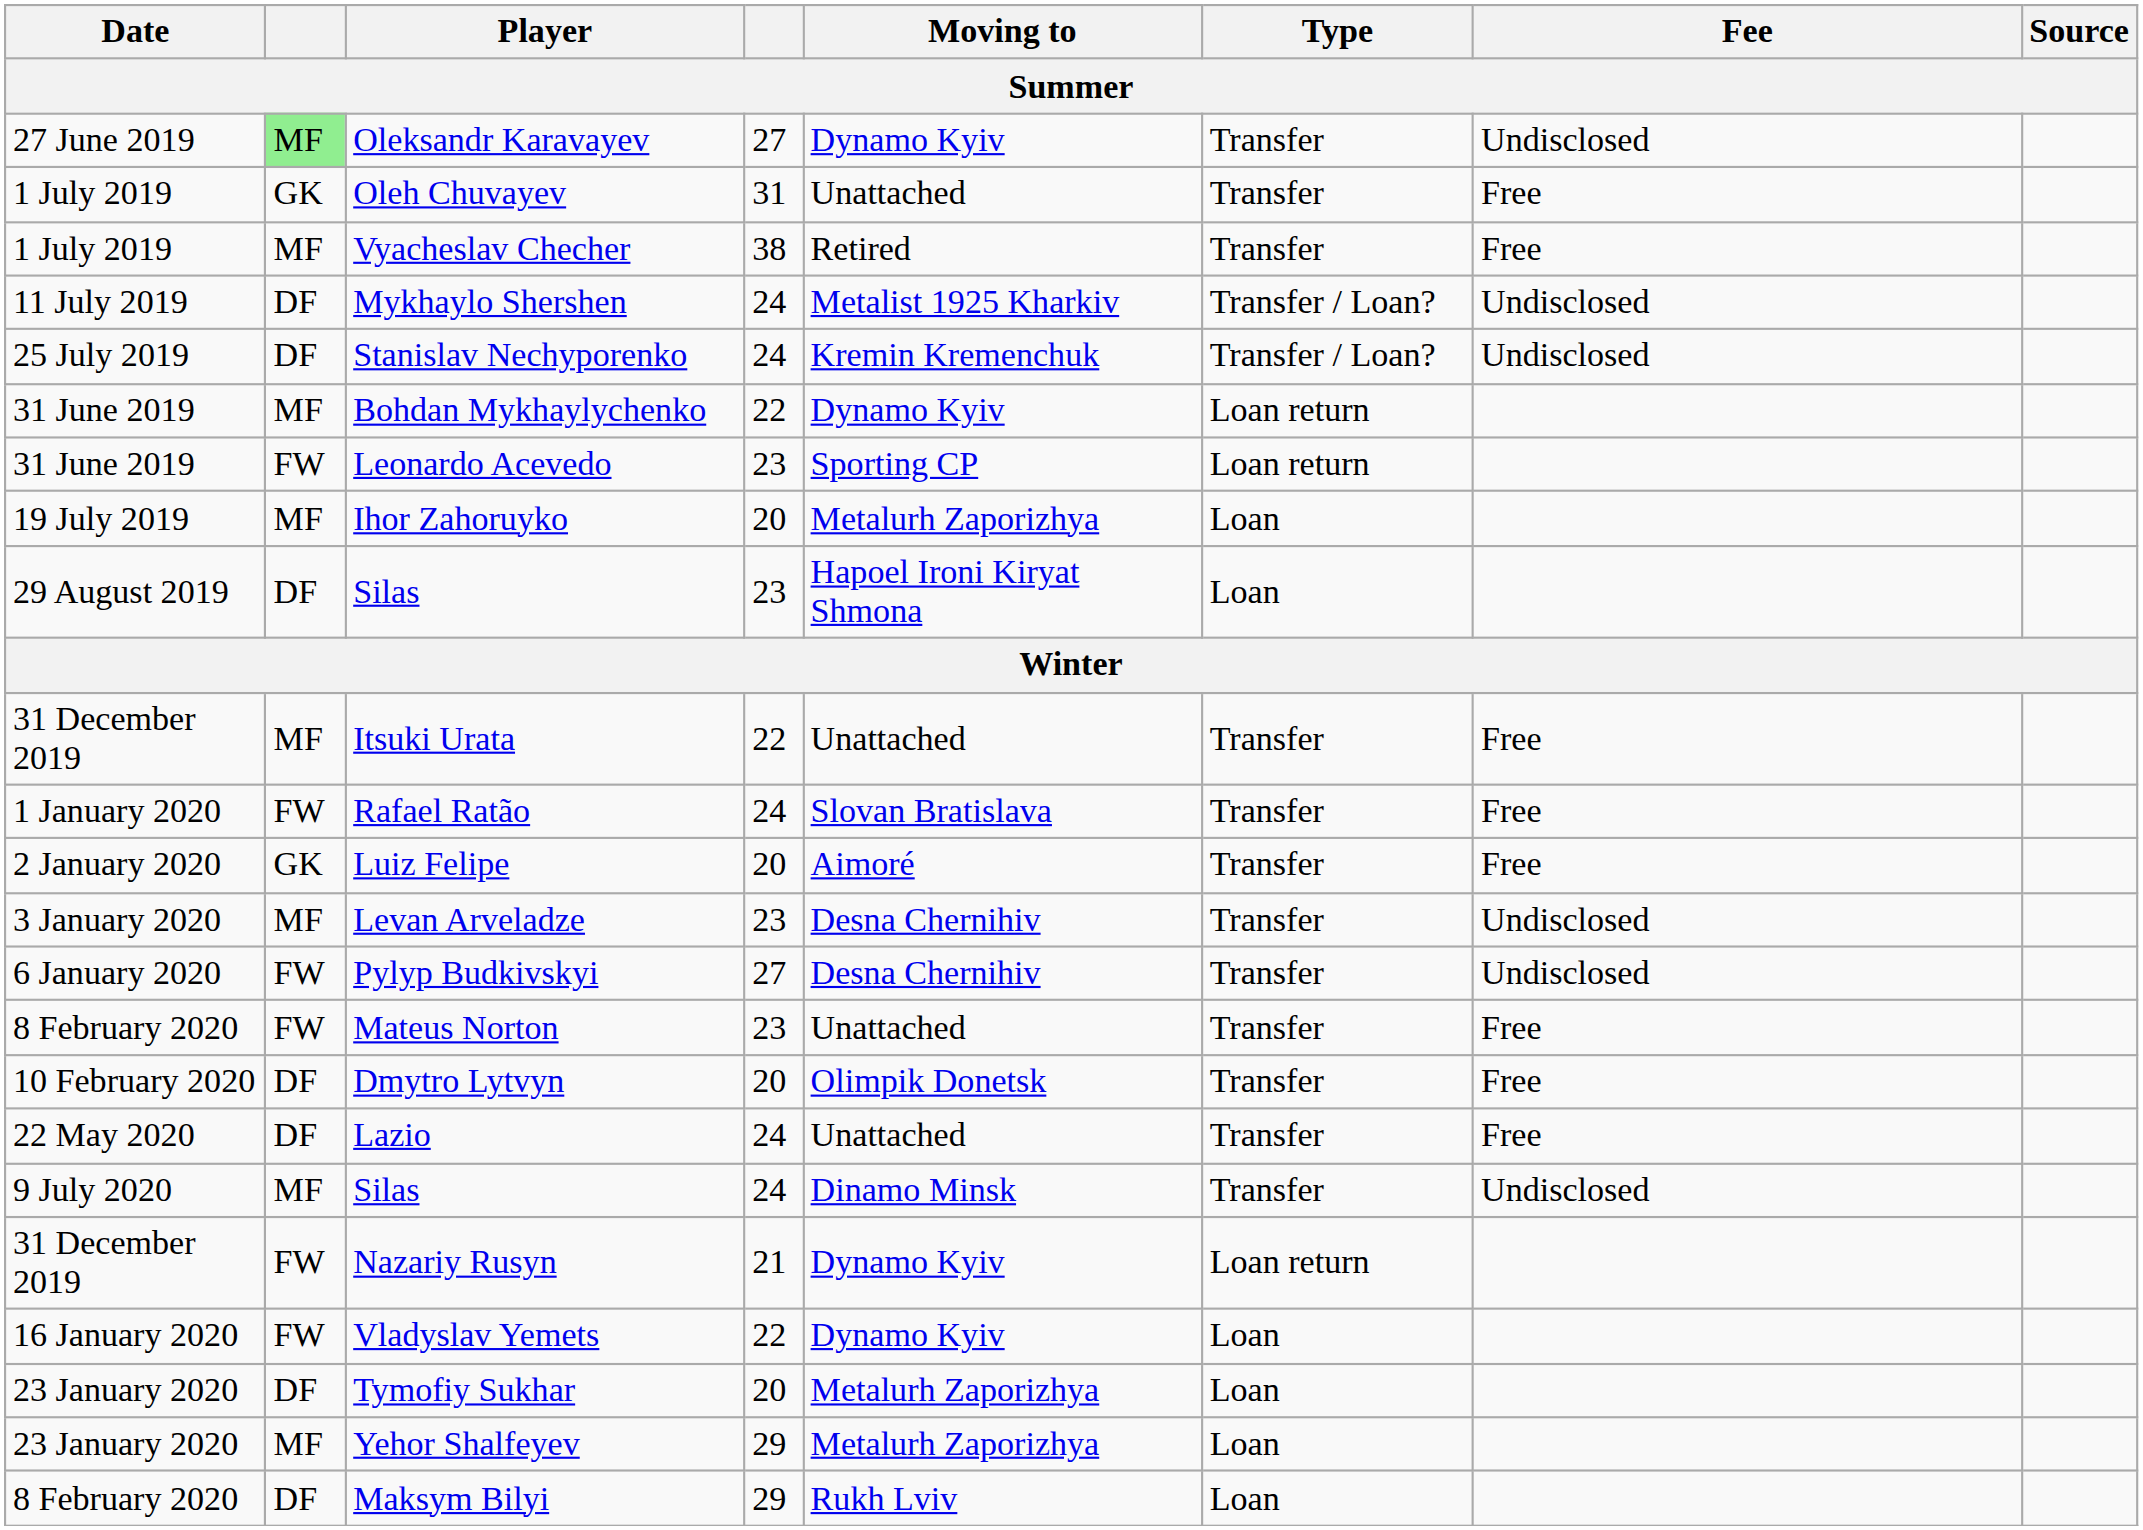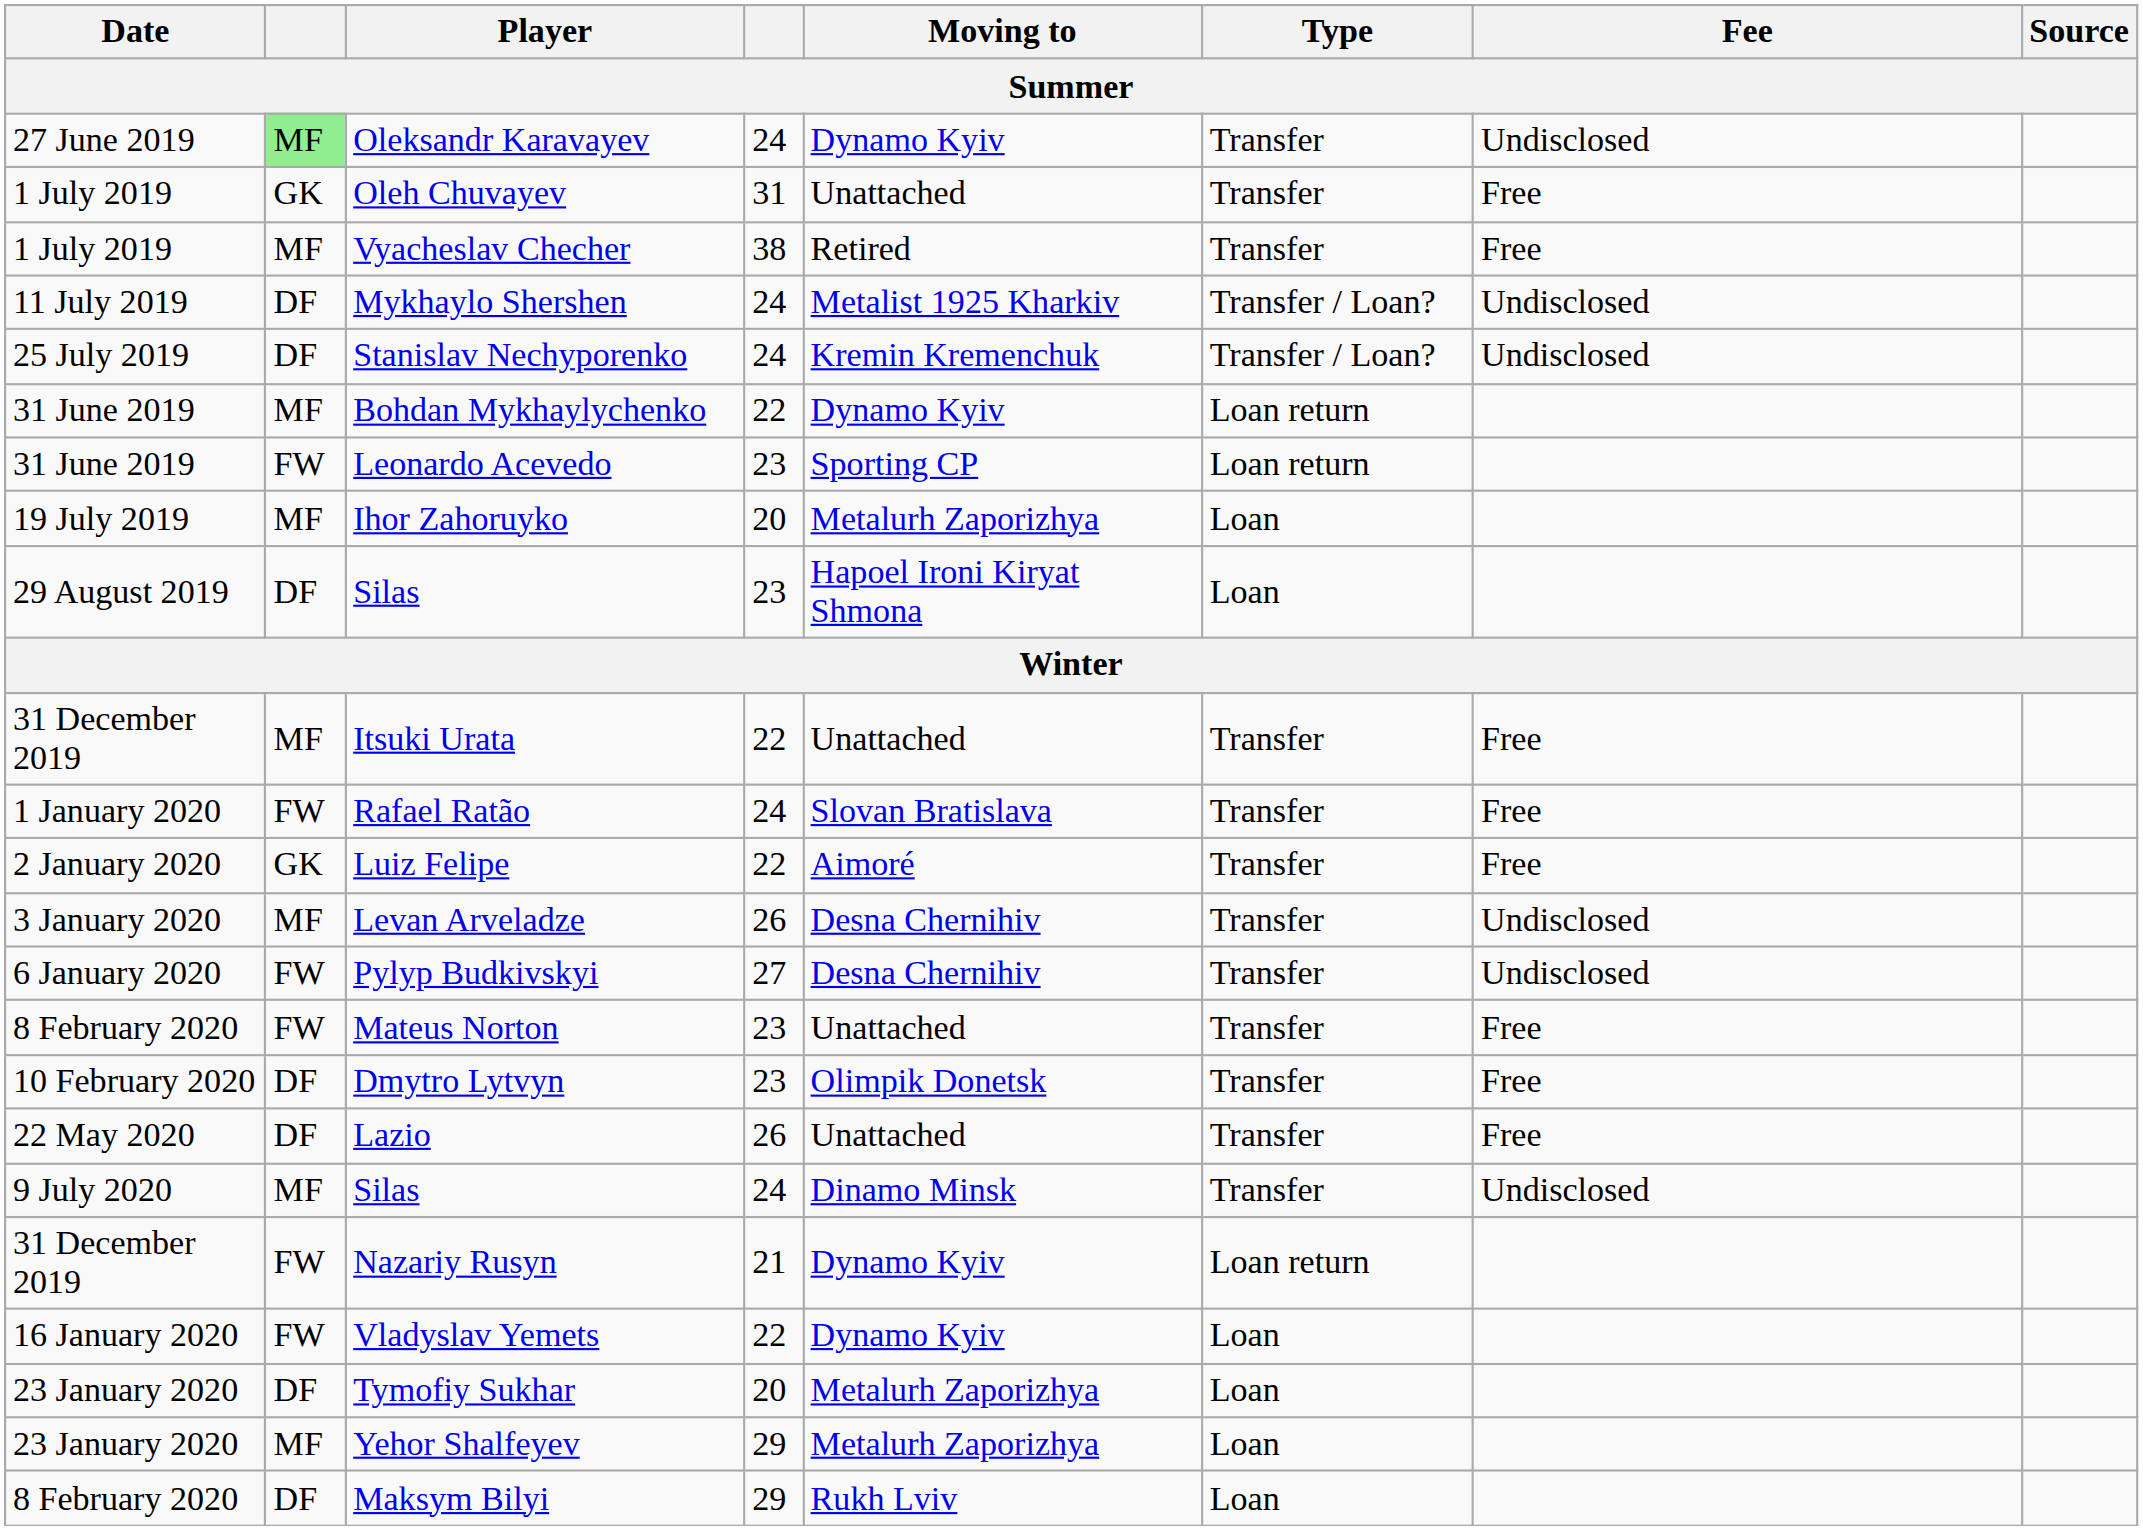Oleksandr Karavayev | column 4: 27 -> 24
Luiz Felipe | column 4: 20 -> 22
Levan Arveladze | column 4: 23 -> 26
Dmytro Lytvyn | column 4: 20 -> 23
Lazio | column 4: 24 -> 26
